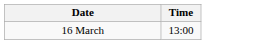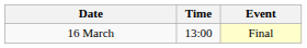+ column: Event | Final
